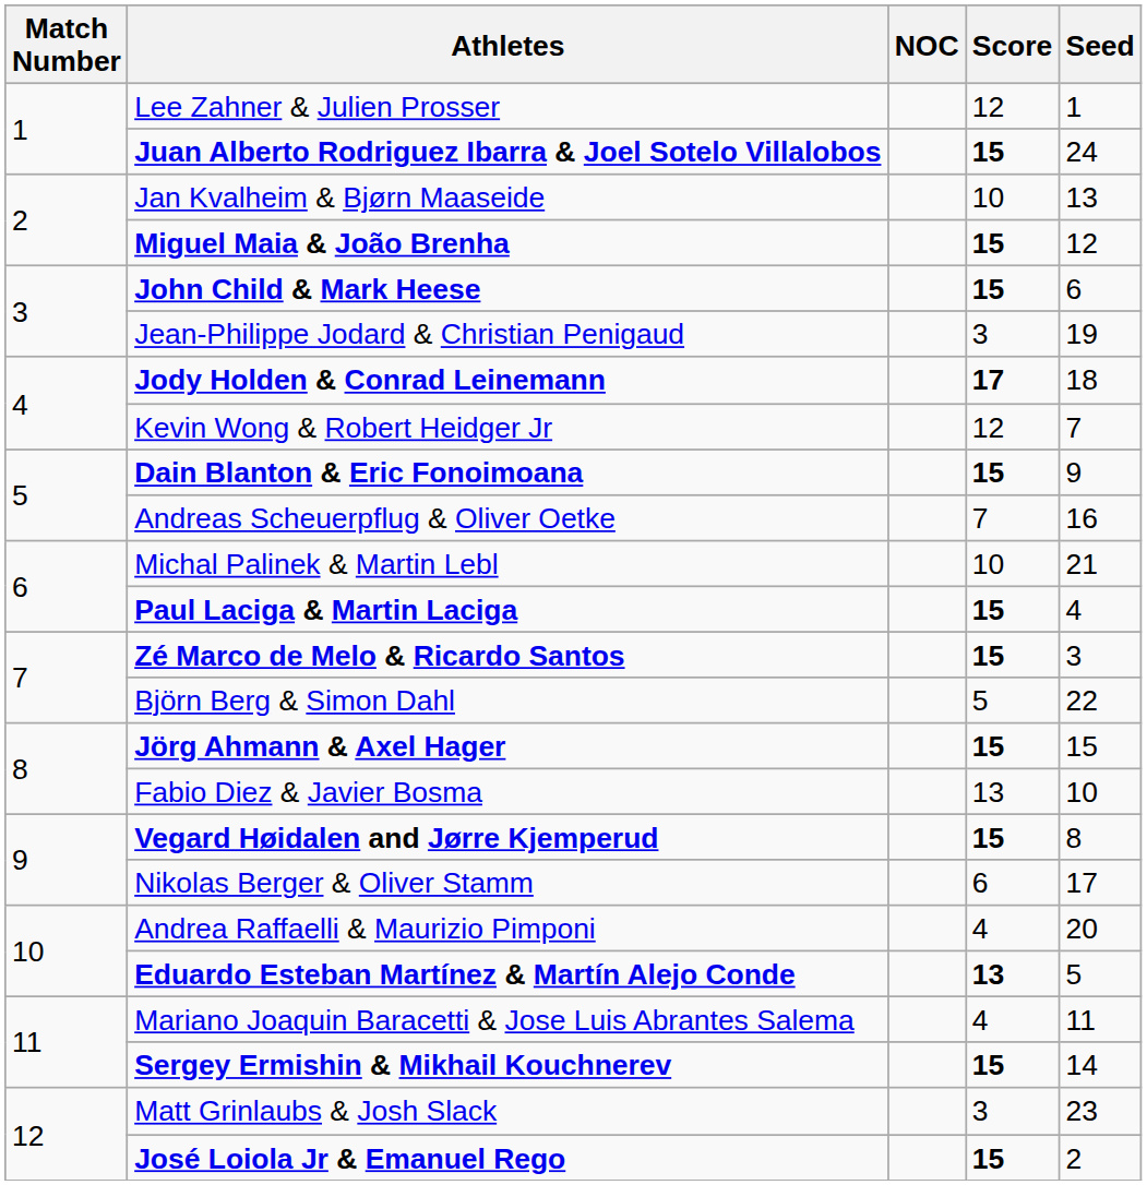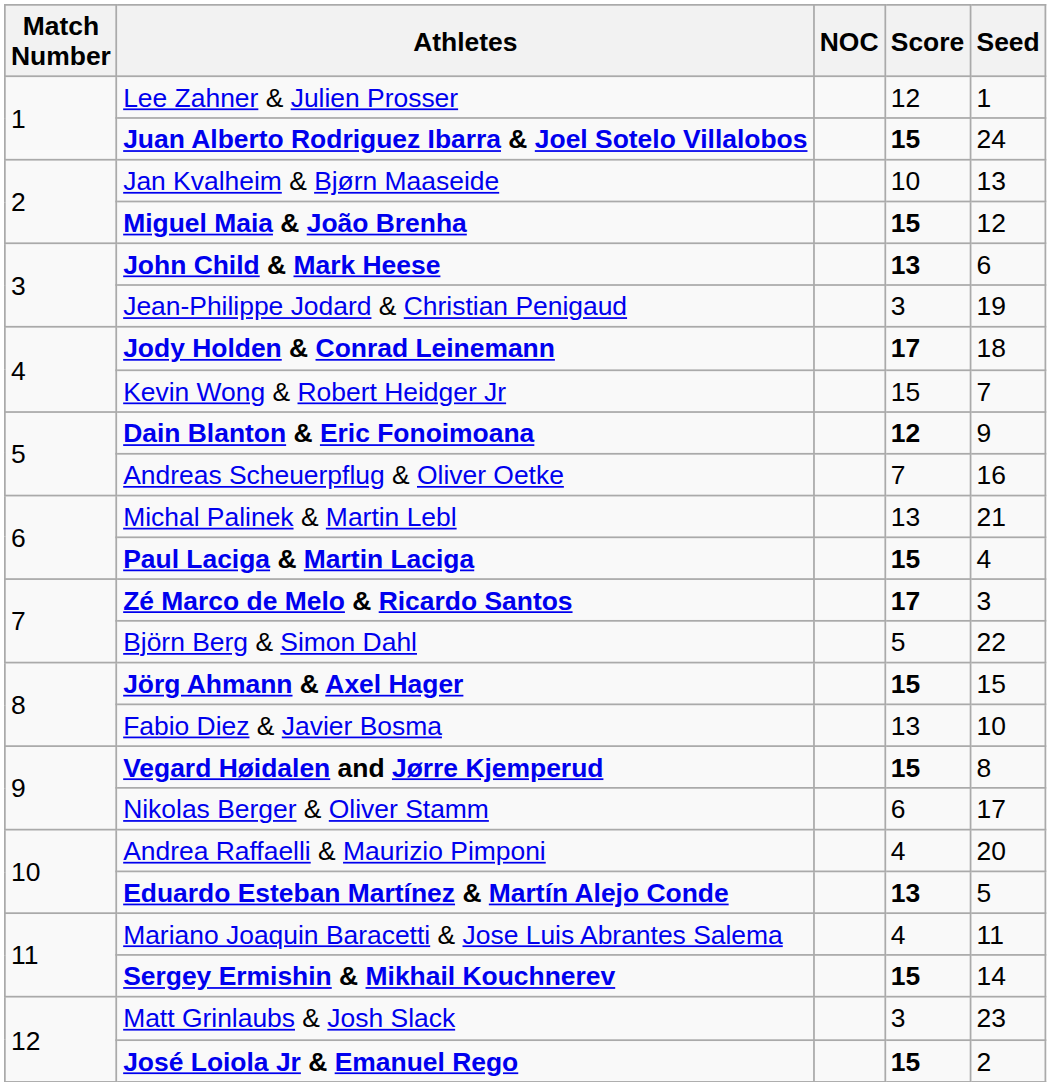John Child & Mark Heese | Score: 15 -> 13
Kevin Wong & Robert Heidger Jr | Score: 12 -> 15
Dain Blanton & Eric Fonoimoana | Score: 15 -> 12
Michal Palinek & Martin Lebl | Score: 10 -> 13
Zé Marco de Melo & Ricardo Santos | Score: 15 -> 17
